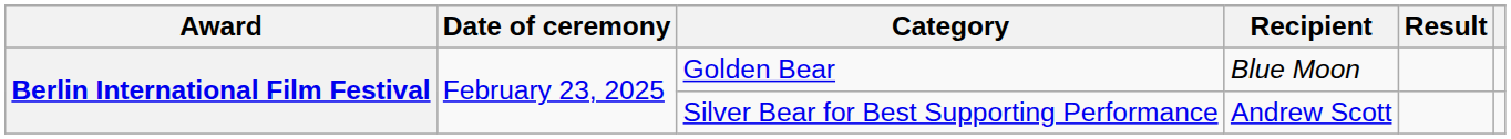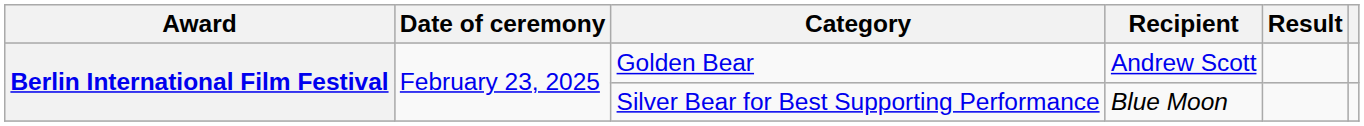Golden Bear | Recipient: Blue Moon -> Andrew Scott
Silver Bear for Best Supporting Performance | Recipient: Andrew Scott -> Blue Moon
